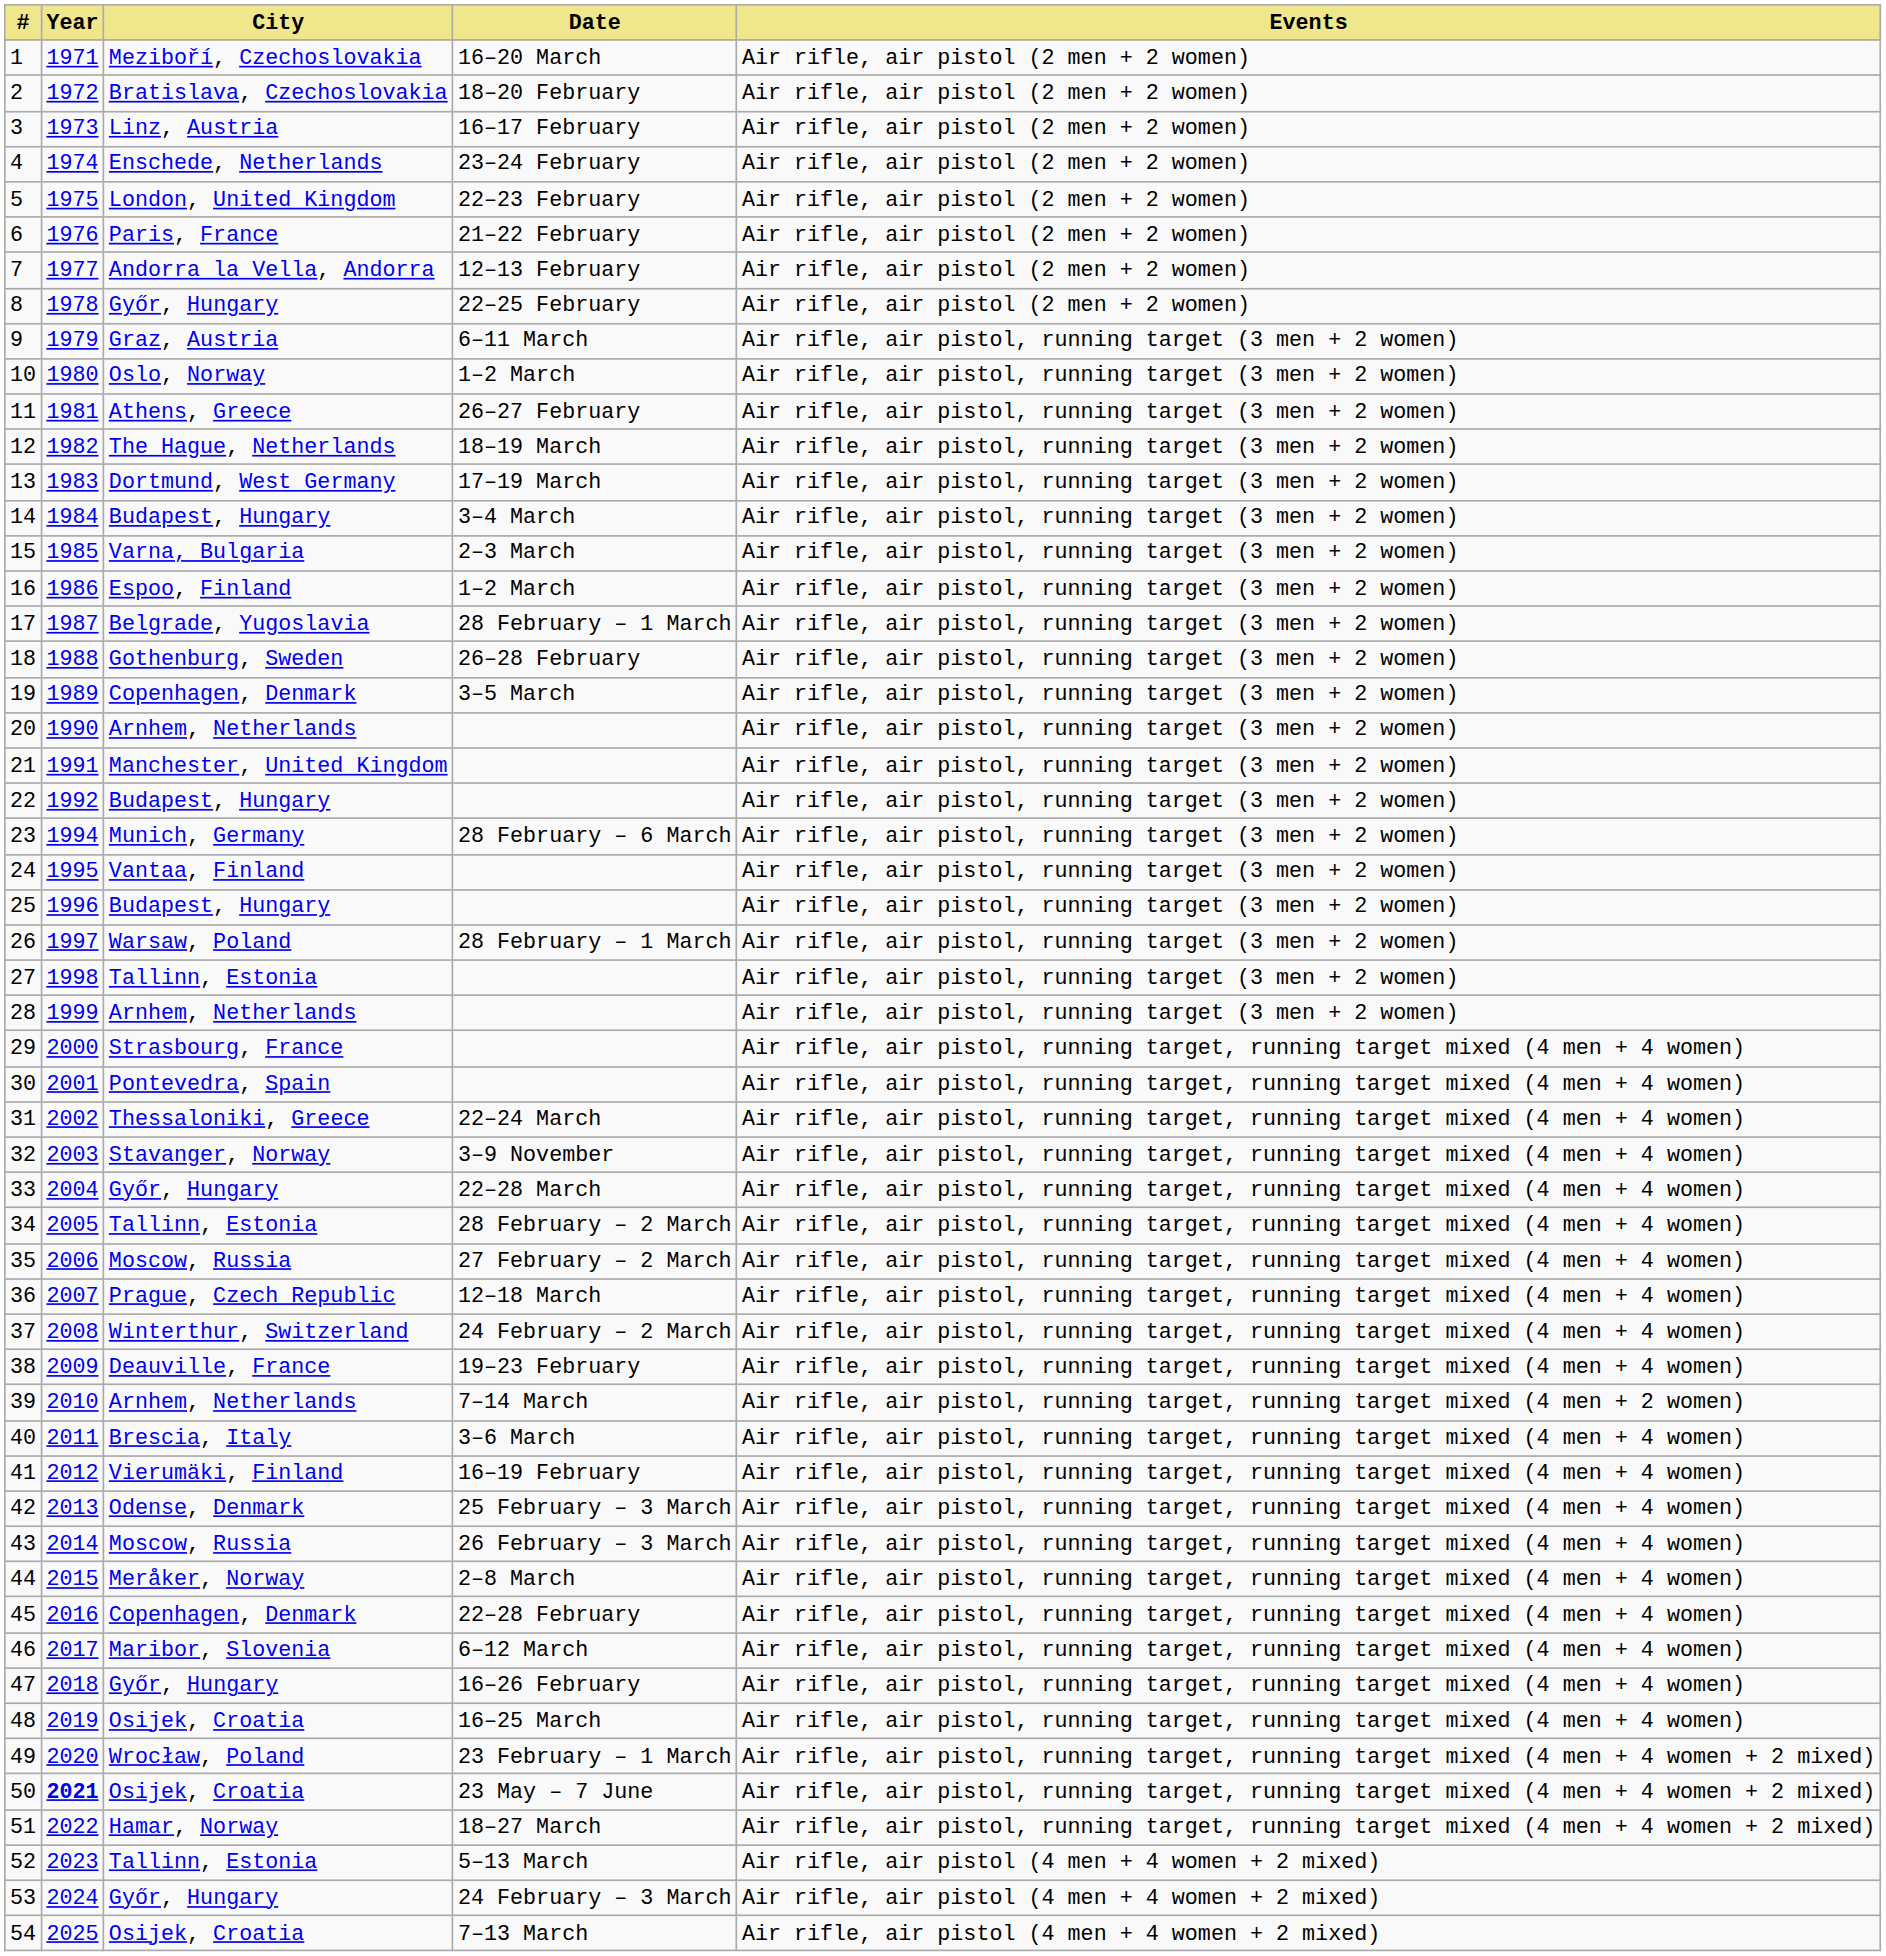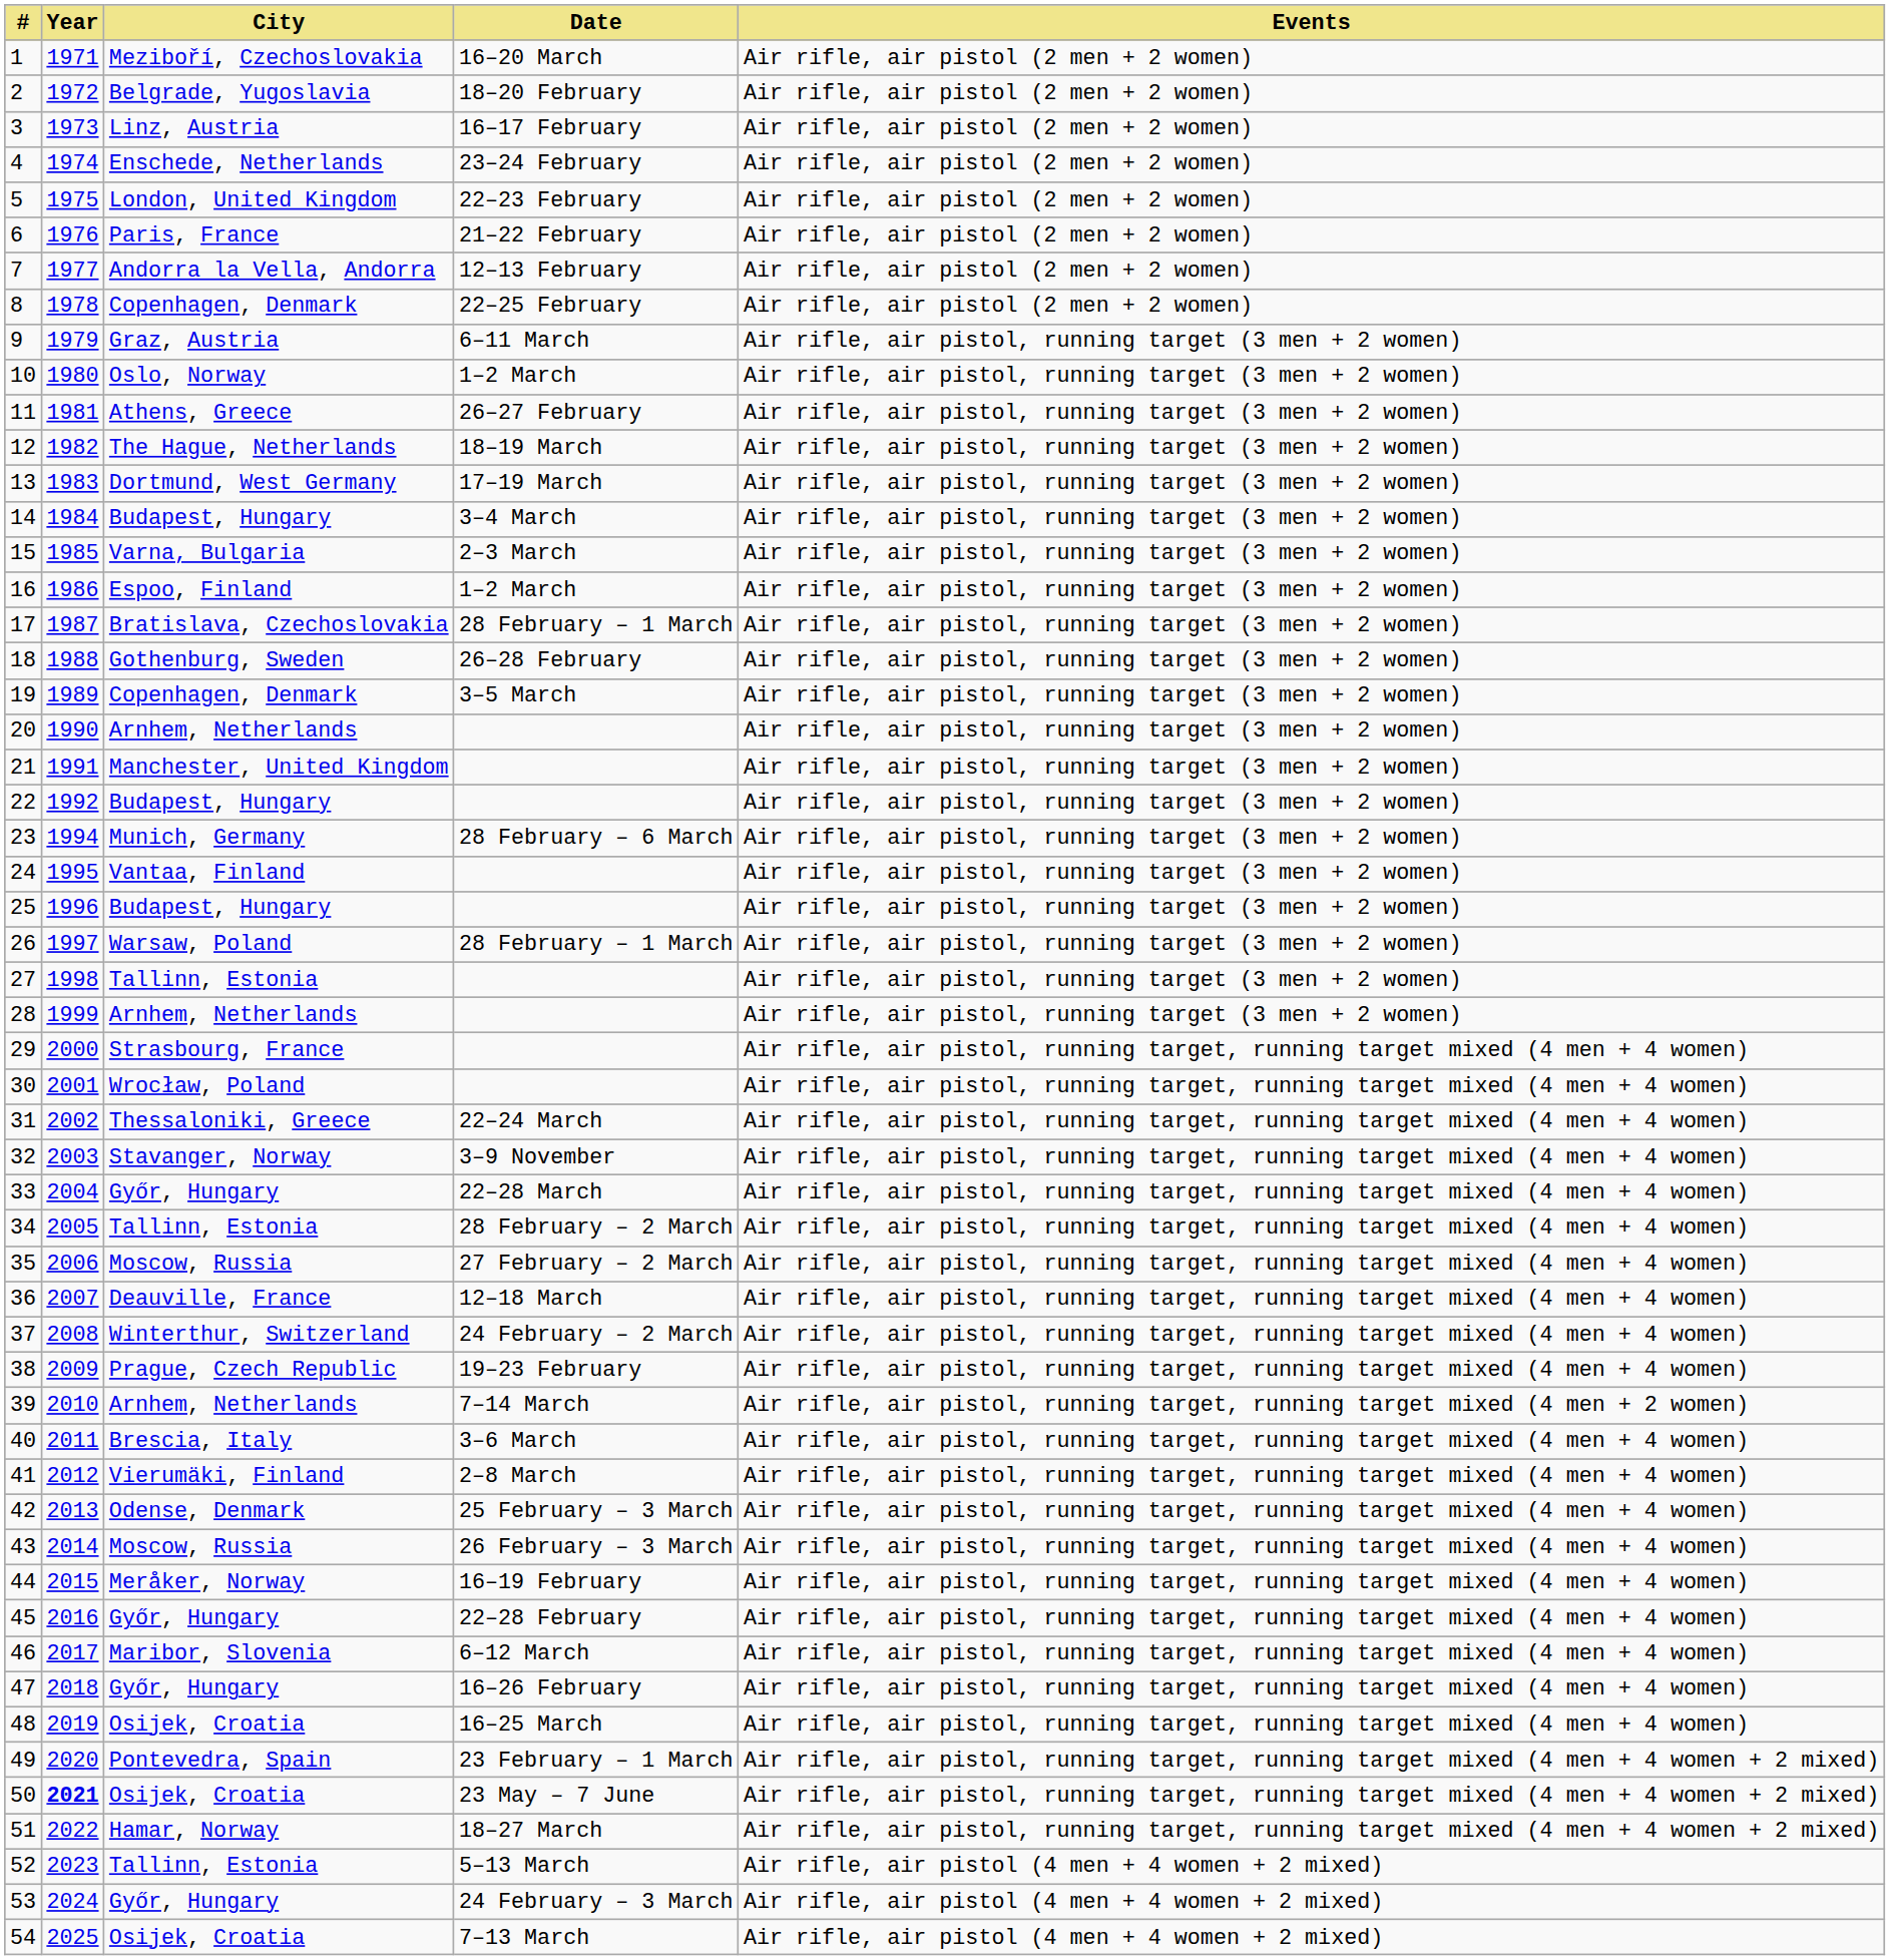2 | City: Bratislava, Czechoslovakia -> Belgrade, Yugoslavia
8 | City: Győr, Hungary -> Copenhagen, Denmark
17 | City: Belgrade, Yugoslavia -> Bratislava, Czechoslovakia
30 | City: Pontevedra, Spain -> Wrocław, Poland
36 | City: Prague, Czech Republic -> Deauville, France
38 | City: Deauville, France -> Prague, Czech Republic
41 | Date: 16–19 February -> 2–8 March
44 | Date: 2–8 March -> 16–19 February
45 | City: Copenhagen, Denmark -> Győr, Hungary
49 | City: Wrocław, Poland -> Pontevedra, Spain
